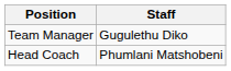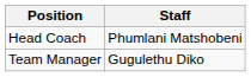rows swapped: Head Coach <-> Team Manager
